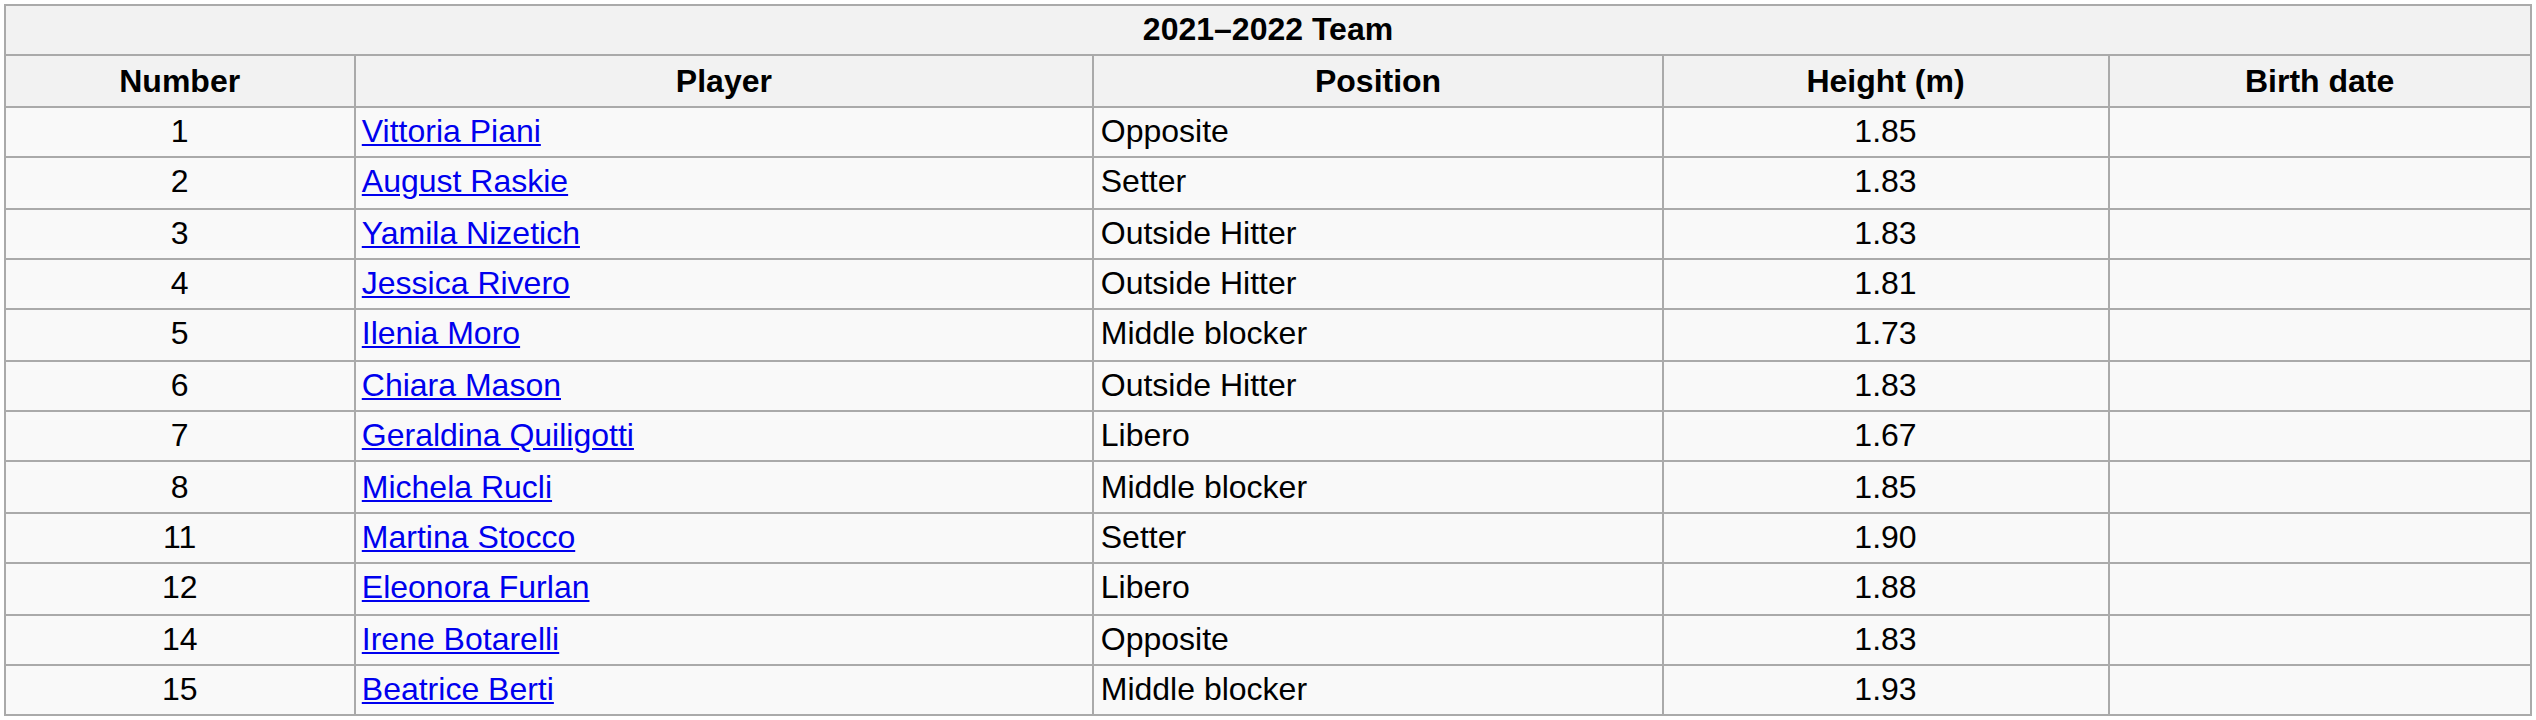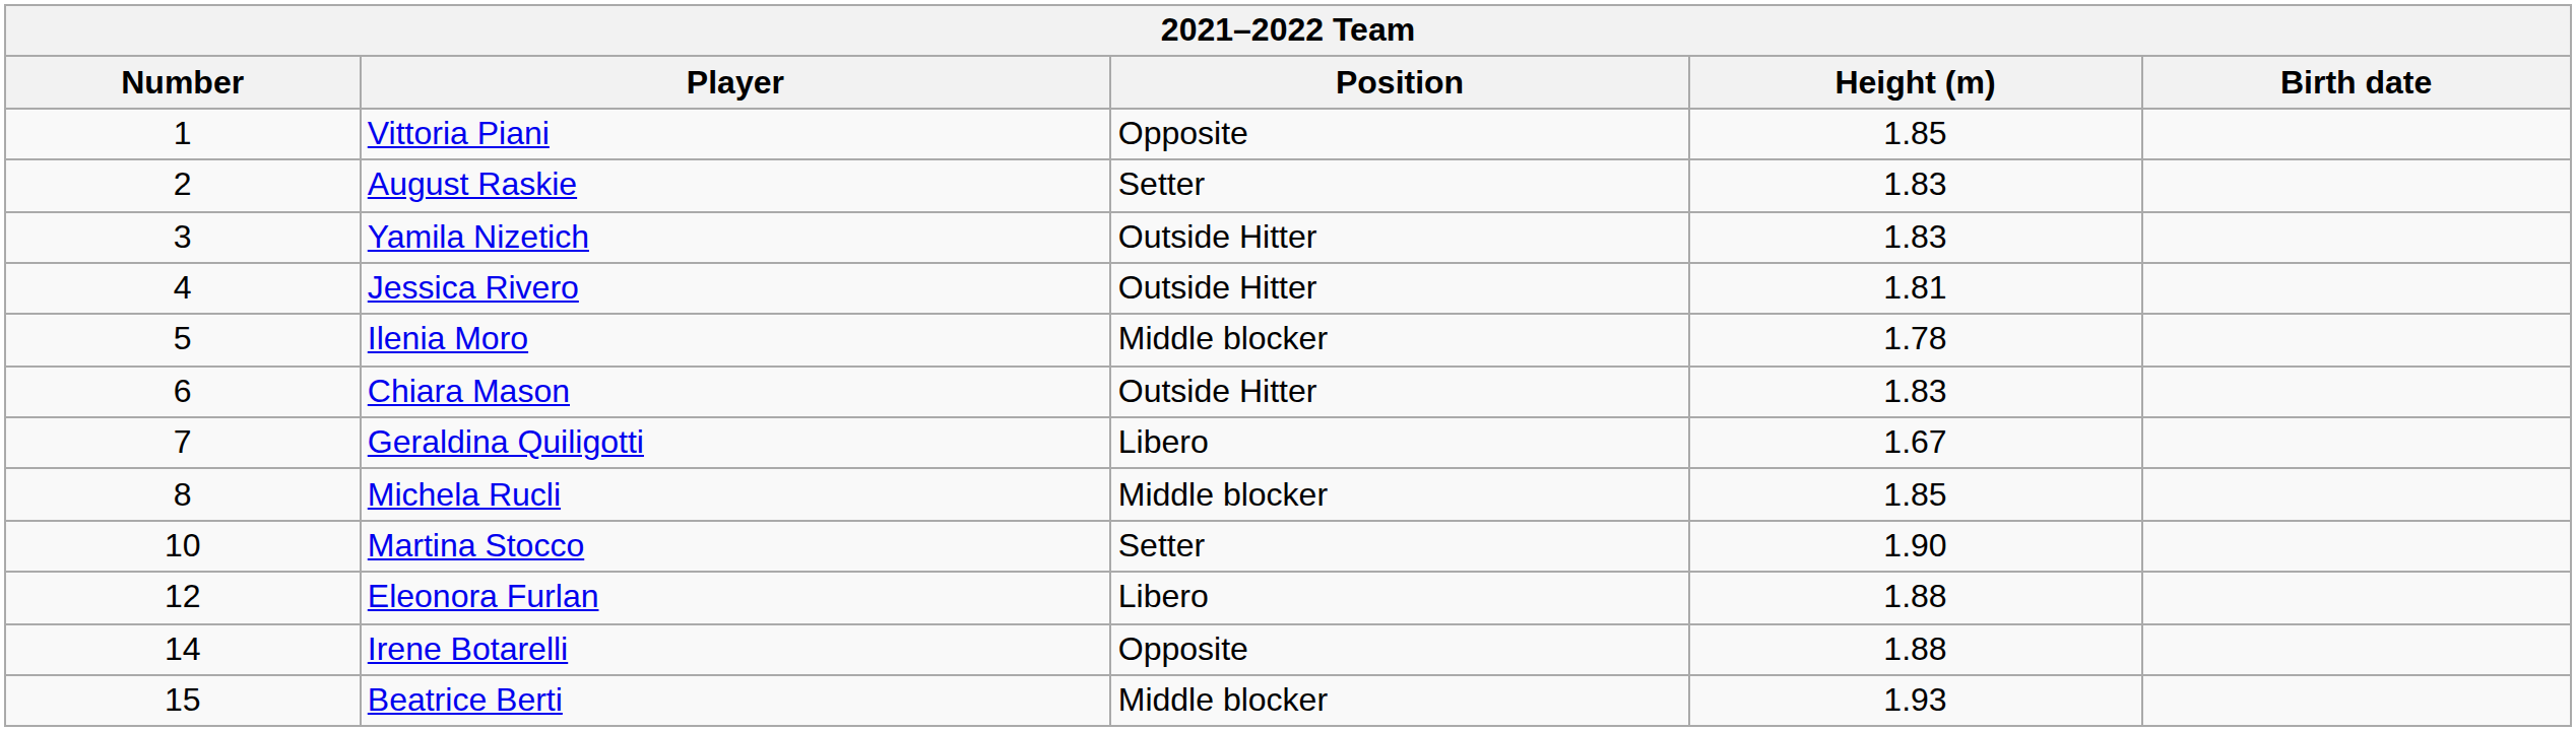Ilenia Moro | Height (m): 1.73 -> 1.78
Martina Stocco | Number: 11 -> 10
Irene Botarelli | Height (m): 1.83 -> 1.88
